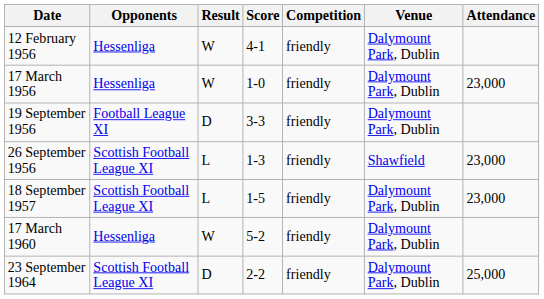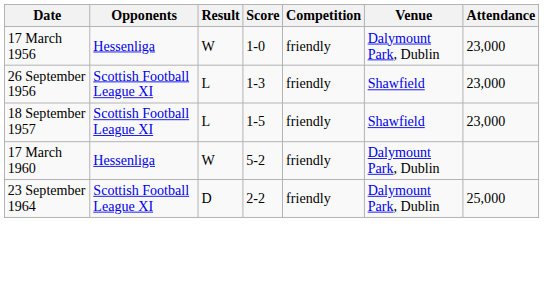- row: 12 February 1956 | Hessenliga | W | 4-1 | friendly | Dalymount Park, Dublin
- row: 19 September 1956 | Football League XI | D | 3-3 | friendly | Dalymount Park, Dublin
18 September 1957 | Venue: Dalymount Park, Dublin -> Shawfield
